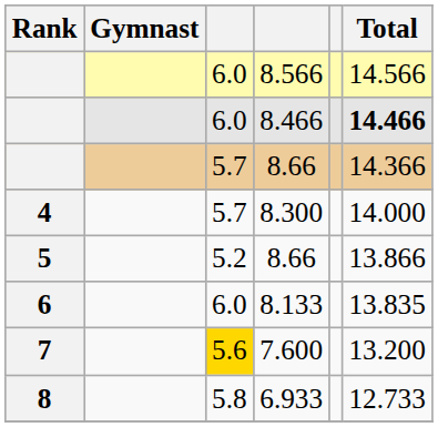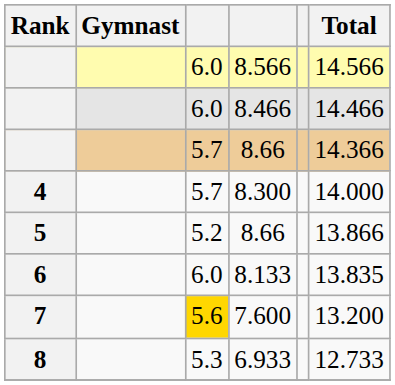8.466 | Total: bold -> normal
6.933 | column 3: 5.8 -> 5.3
